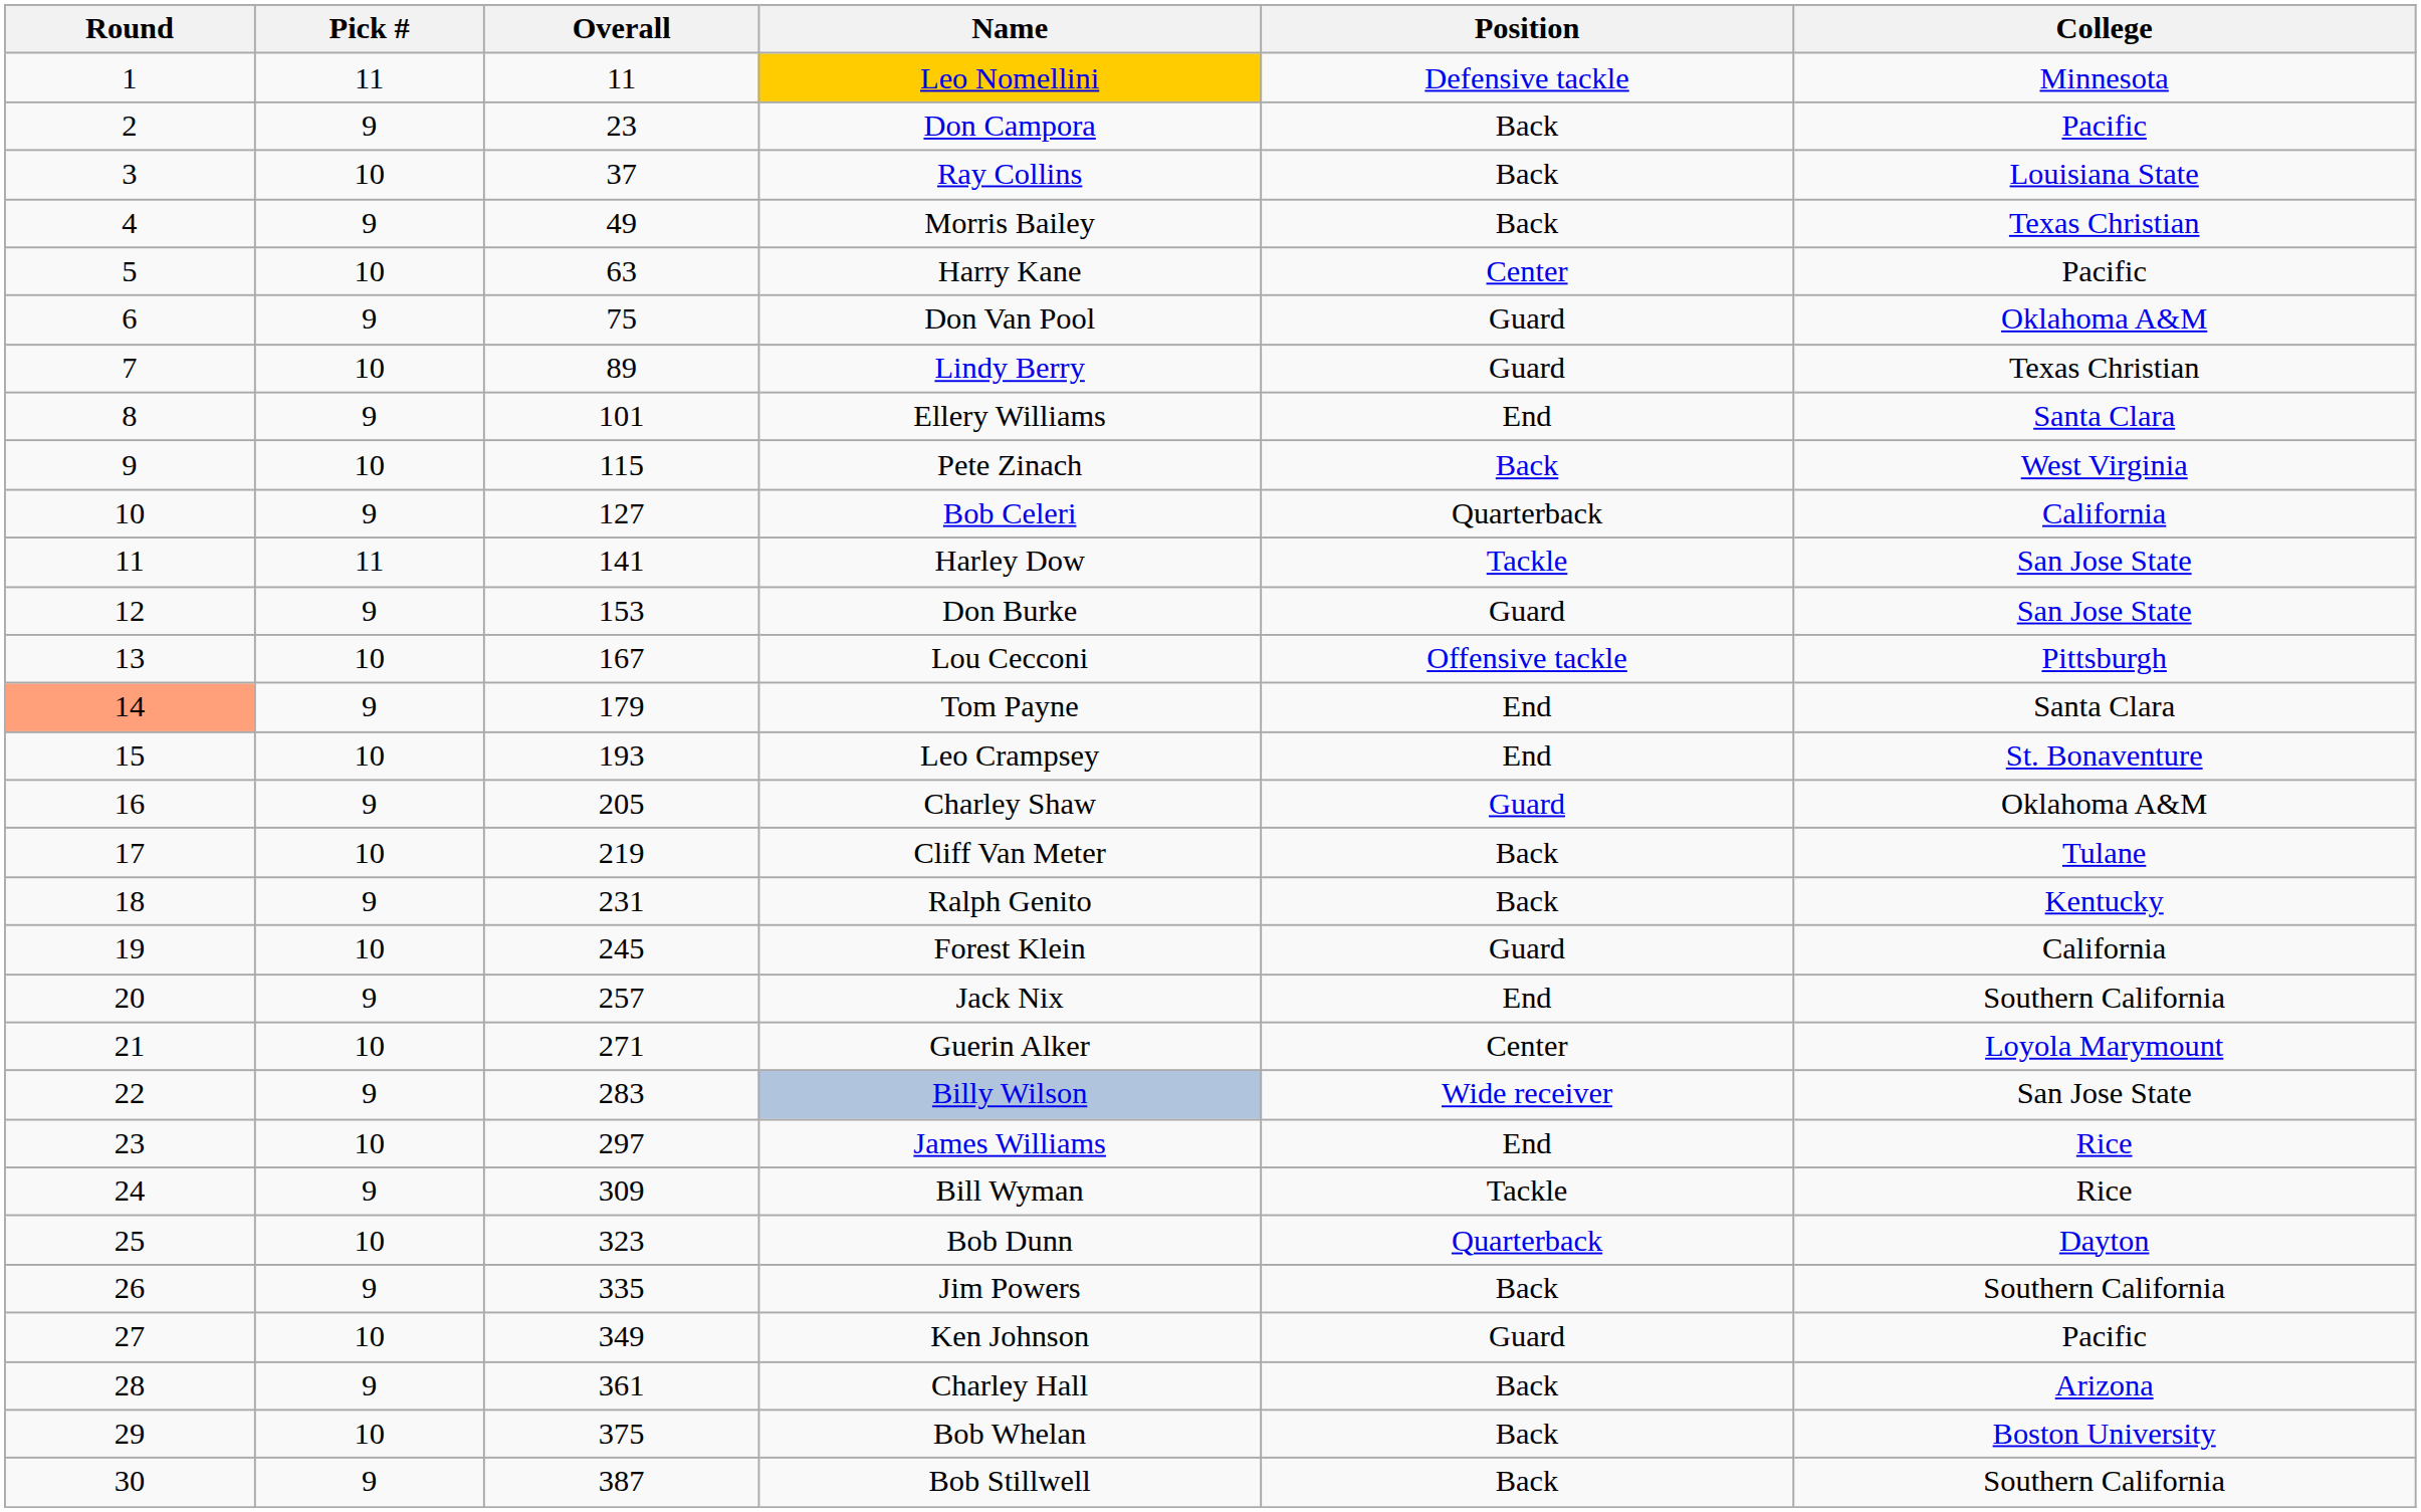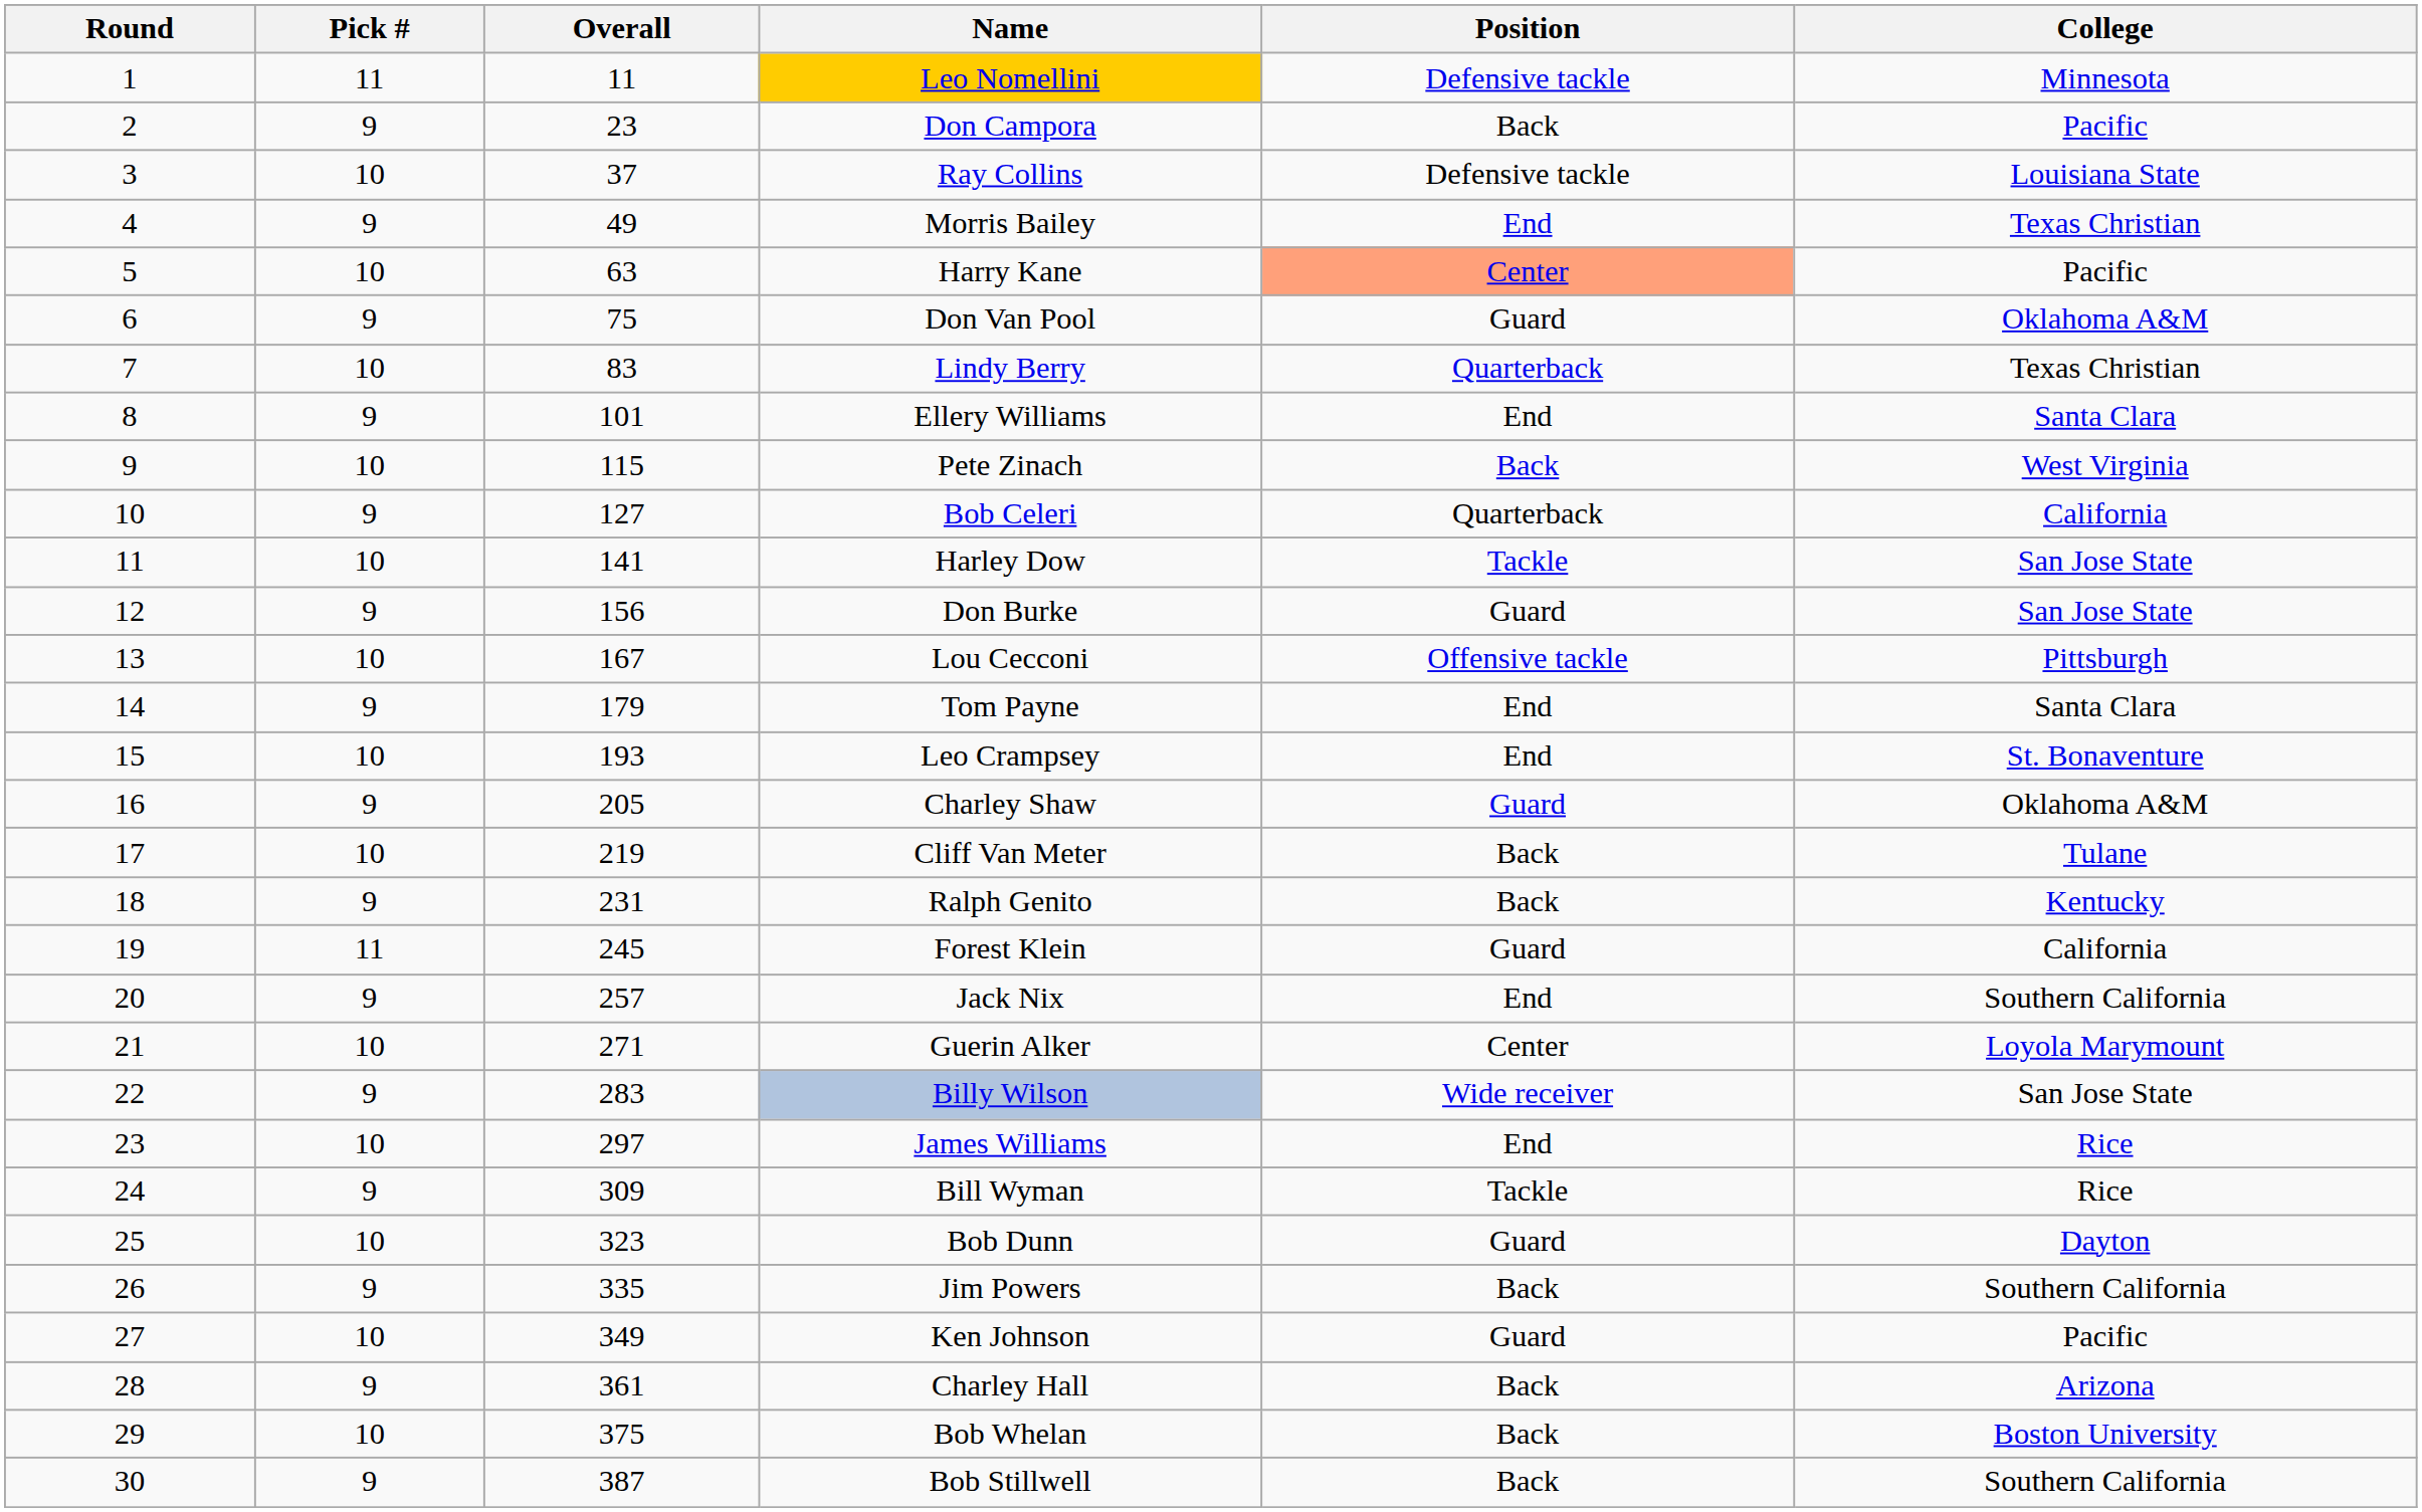Ray Collins | Position: Back -> Defensive tackle
Morris Bailey | Position: Back -> End
Harry Kane | Position: no background -> lightsalmon background
Lindy Berry | Overall: 89 -> 83
Lindy Berry | Position: Guard -> Quarterback
Harley Dow | Pick #: 11 -> 10
Don Burke | Overall: 153 -> 156
Tom Payne | Round: lightsalmon background -> no background
Forest Klein | Pick #: 10 -> 11
Bob Dunn | Position: Quarterback -> Guard
